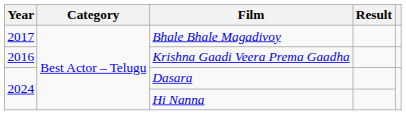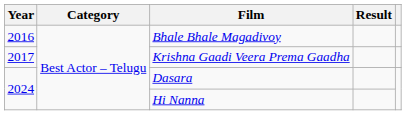Bhale Bhale Magadivoy | Year: 2017 -> 2016
Krishna Gaadi Veera Prema Gaadha | Year: 2016 -> 2017
